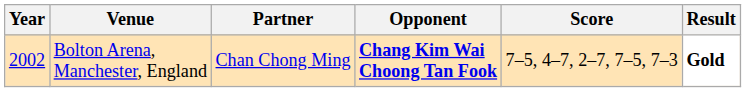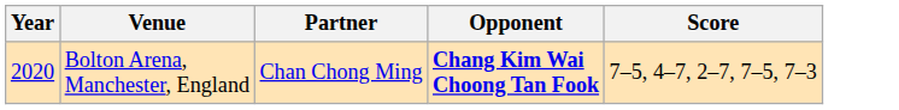- column: Result | Gold
Bolton Arena, Manchester, England | Year: 2002 -> 2020
